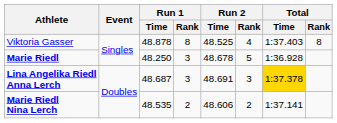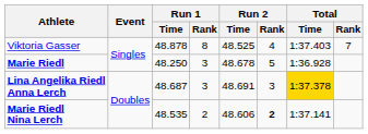Viktoria Gasser | Total / Rank: 8 -> 7
Marie Riedl Nina Lerch | Run 2 / Rank: normal -> bold
